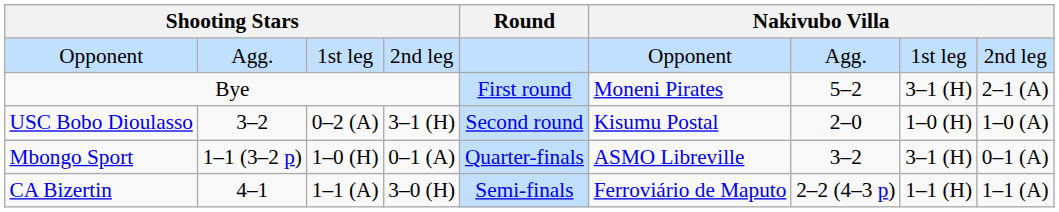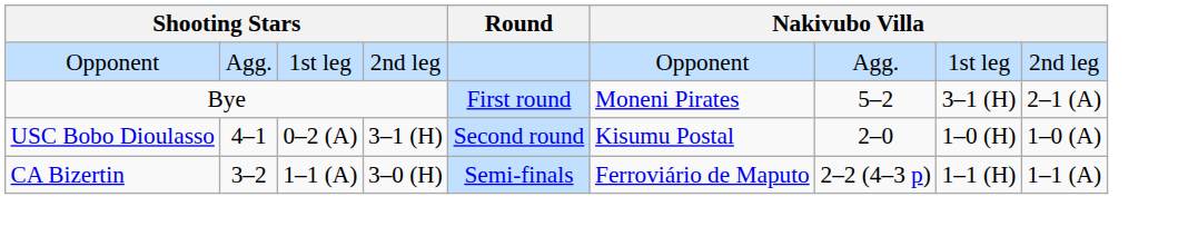USC Bobo Dioulasso | column 2: 3–2 -> 4–1
- row: Mbongo Sport | 1–1 (3–2 p) | 1–0 (H) | 0–1 (A) | Quarter-finals | ASMO Libreville | 3–2 | 3–1 (H) | 0–1 (A)
CA Bizertin | column 2: 4–1 -> 3–2
